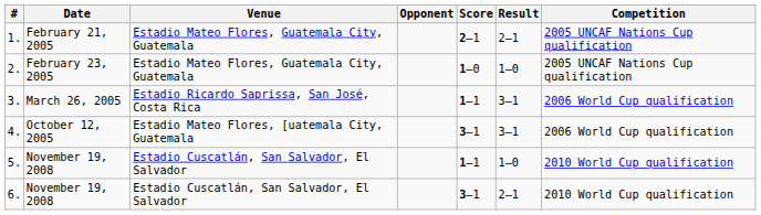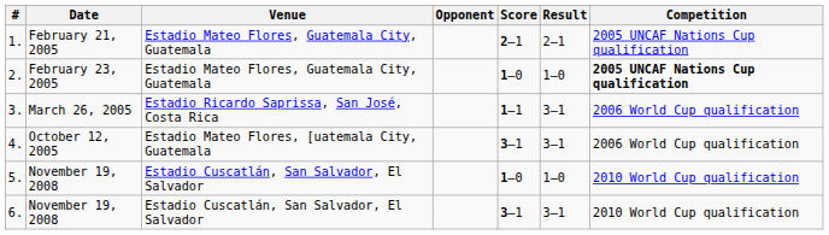2. | Competition: normal -> bold
5. | Score: 1–1 -> 1–0
6. | Result: 2–1 -> 3–1
